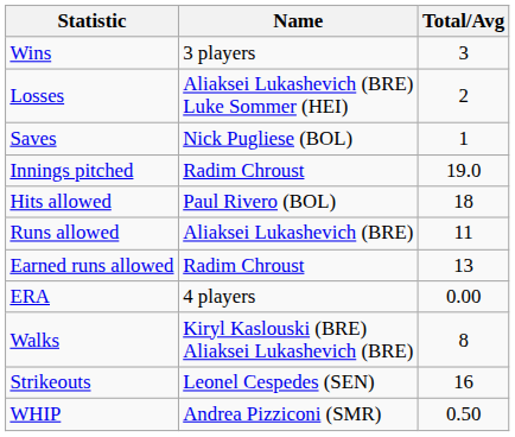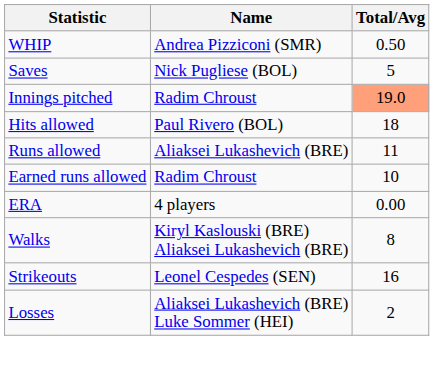- row: Wins | 3 players | 3
rows swapped: Losses <-> WHIP
Saves | Total/Avg: 1 -> 5
Innings pitched | Total/Avg: no background -> lightsalmon background
Earned runs allowed | Total/Avg: 13 -> 10
